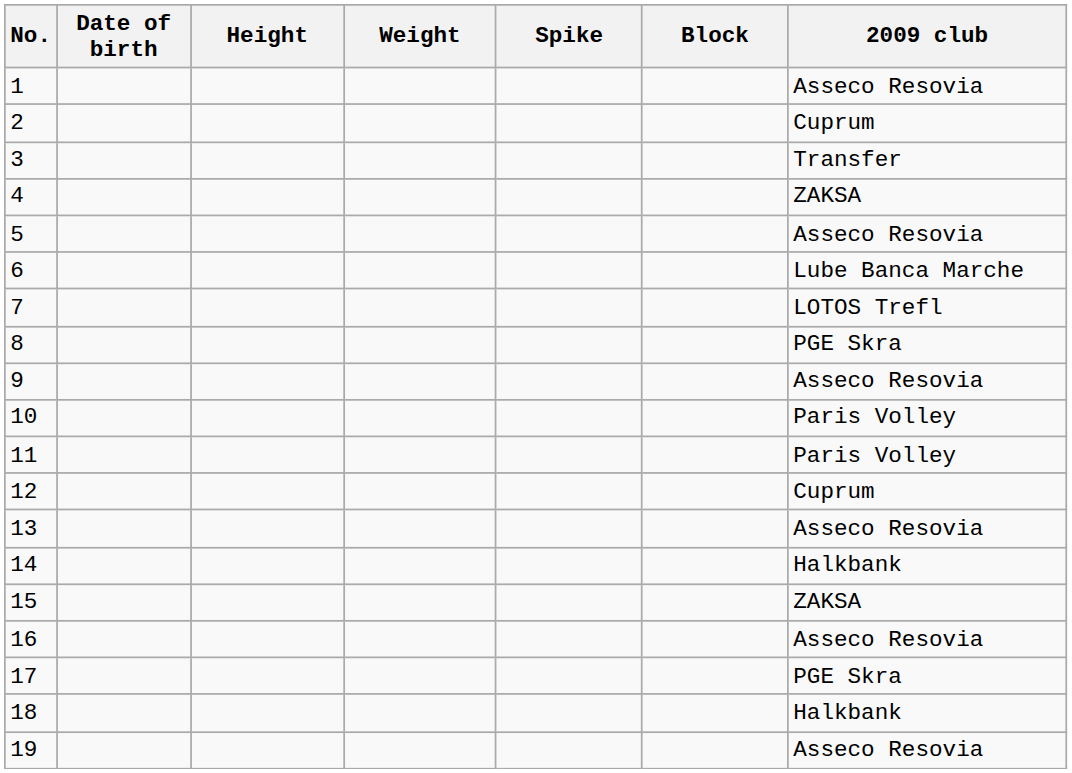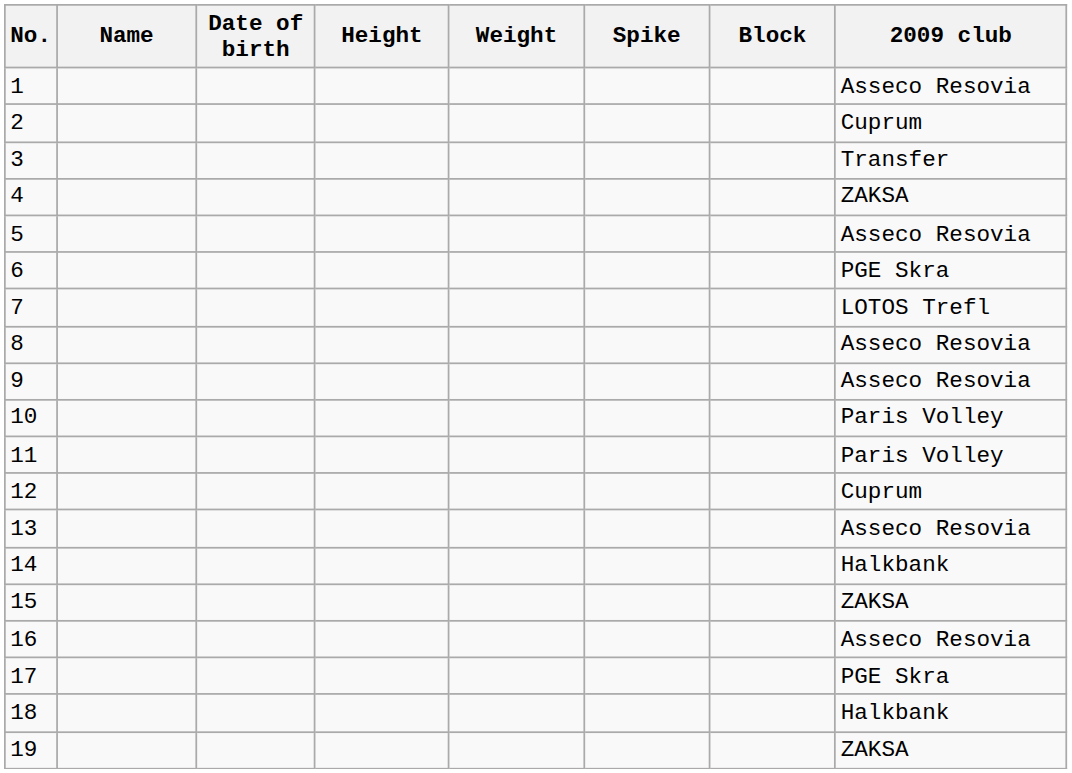+ column: Name
6 | 2009 club: Lube Banca Marche -> PGE Skra
8 | 2009 club: PGE Skra -> Asseco Resovia
19 | 2009 club: Asseco Resovia -> ZAKSA
